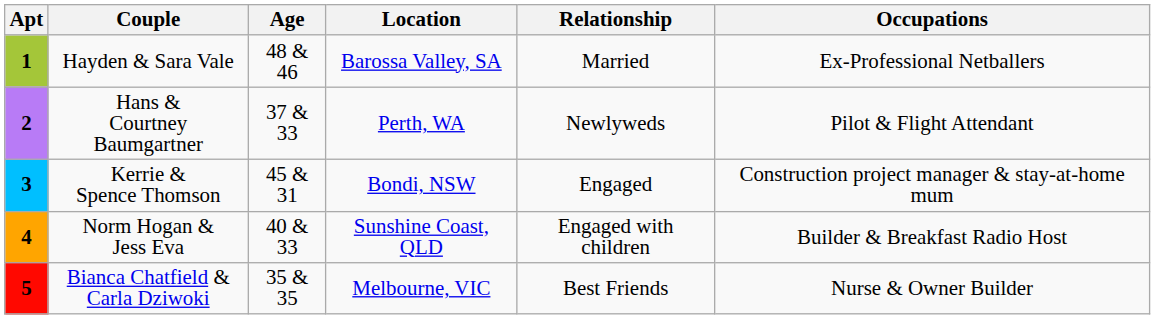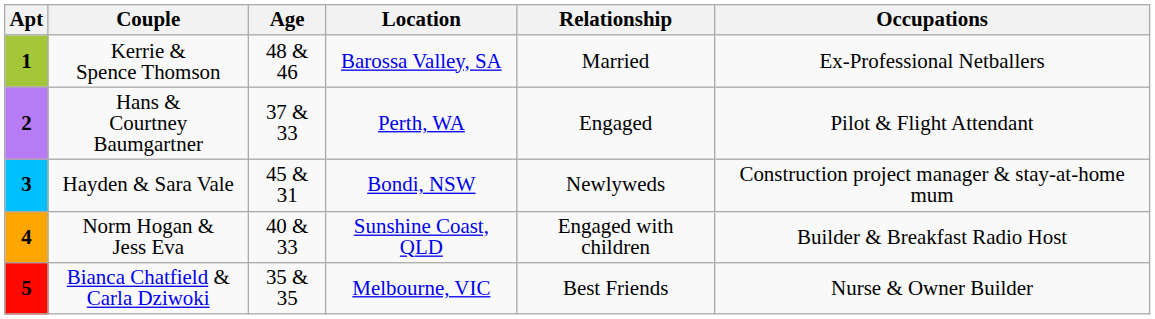1 | Couple: Hayden & Sara Vale -> Kerrie & Spence Thomson
2 | Relationship: Newlyweds -> Engaged
3 | Couple: Kerrie & Spence Thomson -> Hayden & Sara Vale
3 | Relationship: Engaged -> Newlyweds
